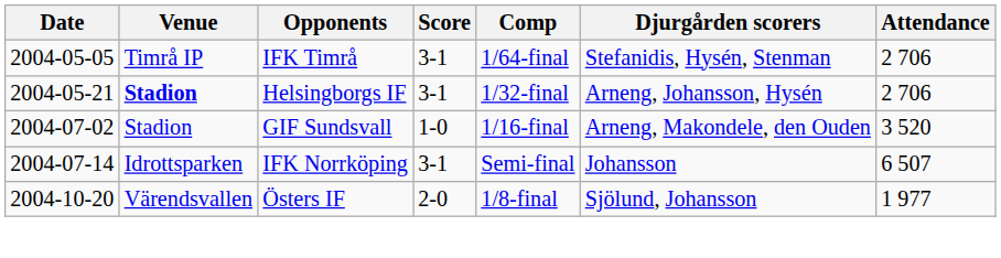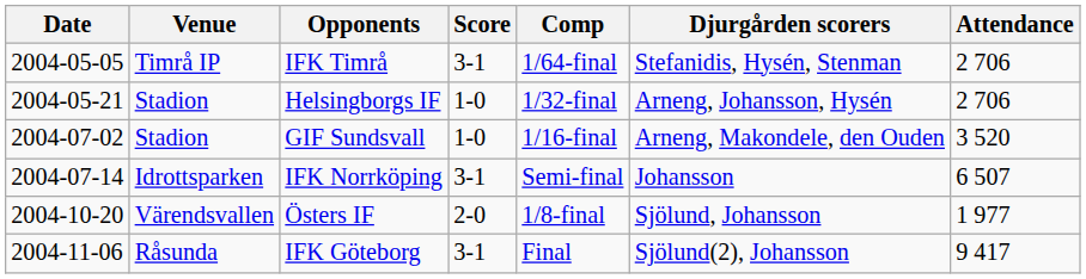Helsingborgs IF | Venue: bold -> normal
Helsingborgs IF | Score: 3-1 -> 1-0
+ row: 2004-11-06 | Råsunda | IFK Göteborg | 3-1 | Final | Sjölund(2), Johansson | 9 417
